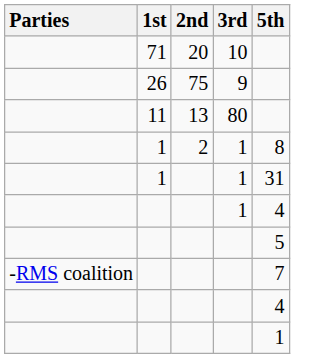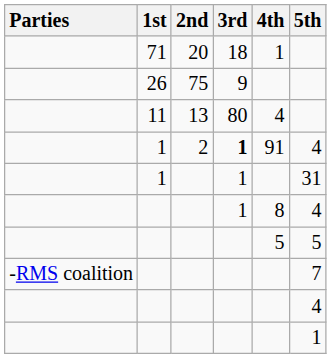+ column: 4th | 1 | 4 | 91 | 8 | 5
71 | 3rd: 10 -> 18
1 / 2 | 3rd: normal -> bold
1 / 2 | 5th: 8 -> 4
